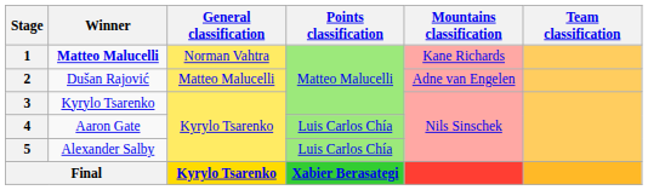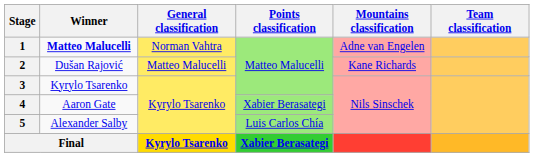1 | Mountains classification: Kane Richards -> Adne van Engelen
2 | Mountains classification: Adne van Engelen -> Kane Richards
4 | Points classification: Luis Carlos Chía -> Xabier Berasategi
